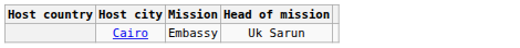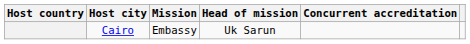+ column: Concurrent accreditation
